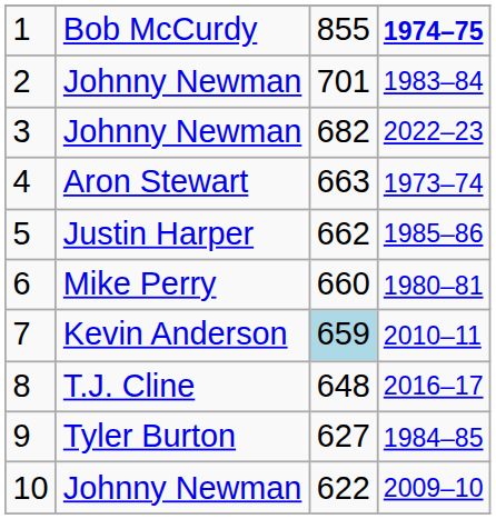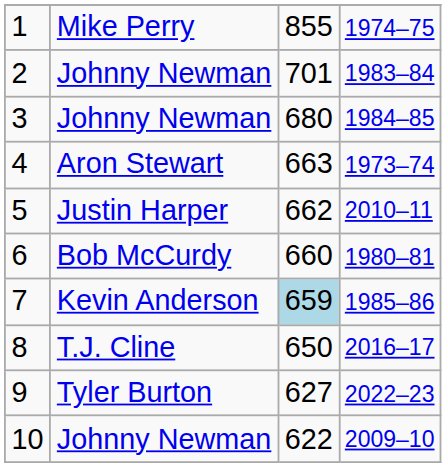1 | column 2: Bob McCurdy -> Mike Perry
1 | column 4: bold -> normal
3 | column 3: 682 -> 680
3 | column 4: 2022–23 -> 1984–85
5 | column 4: 1985–86 -> 2010–11
6 | column 2: Mike Perry -> Bob McCurdy
7 | column 4: 2010–11 -> 1985–86
8 | column 3: 648 -> 650
9 | column 4: 1984–85 -> 2022–23
